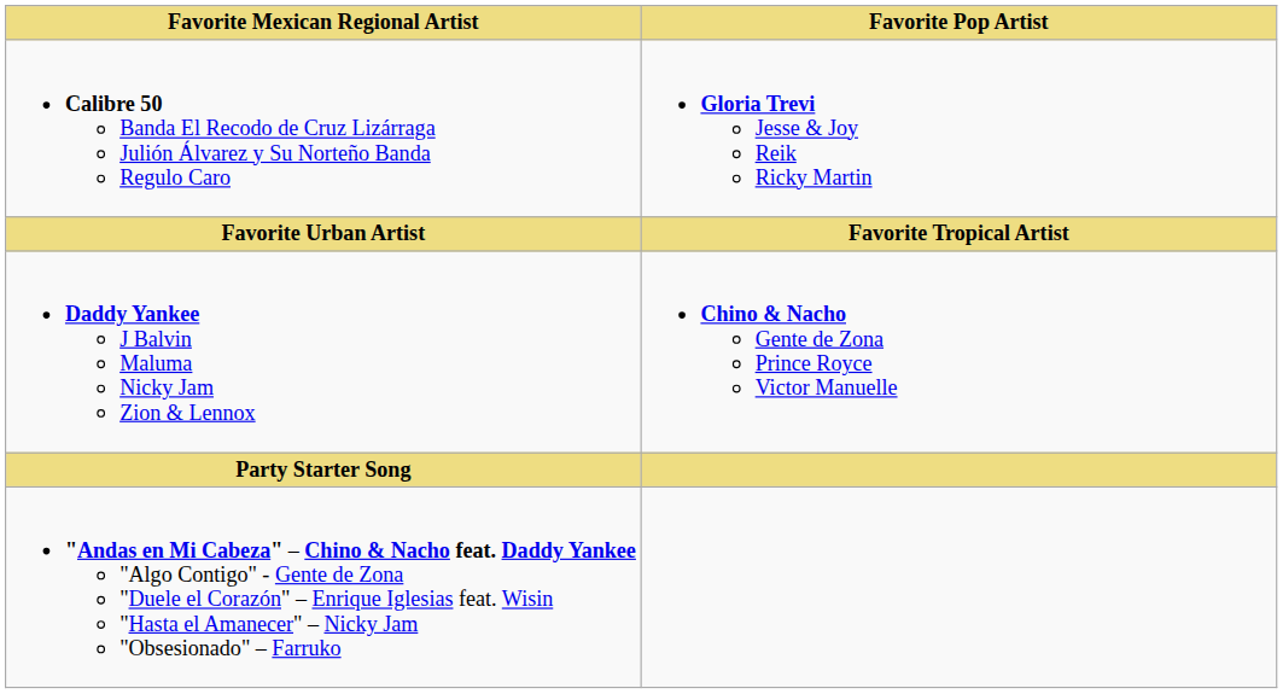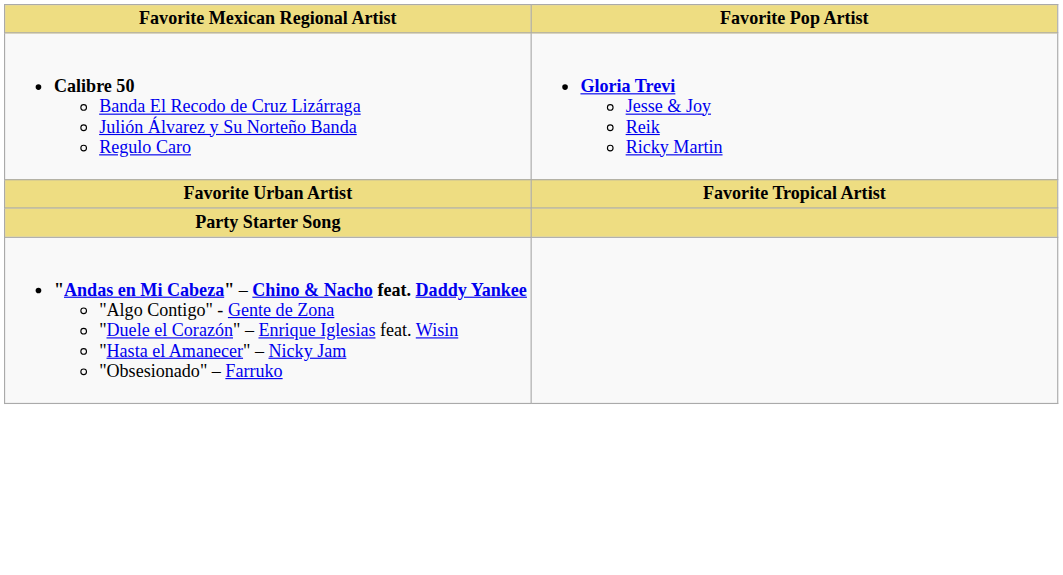- row: Daddy Yankee J Balvin Maluma Nicky Jam Zion & Lennox | Chino & Nacho Gente de Zona Prince Royce Victor Manuelle
